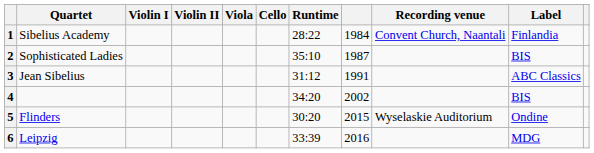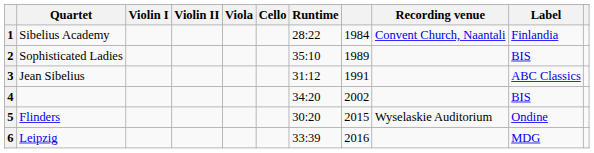2 | column 8: 1987 -> 1989
